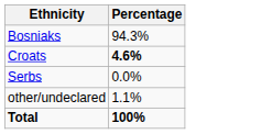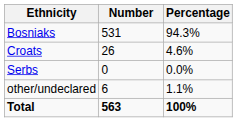+ column: Number | 531 | 26 | 0 | 6 | 563
Croats | Percentage: bold -> normal
